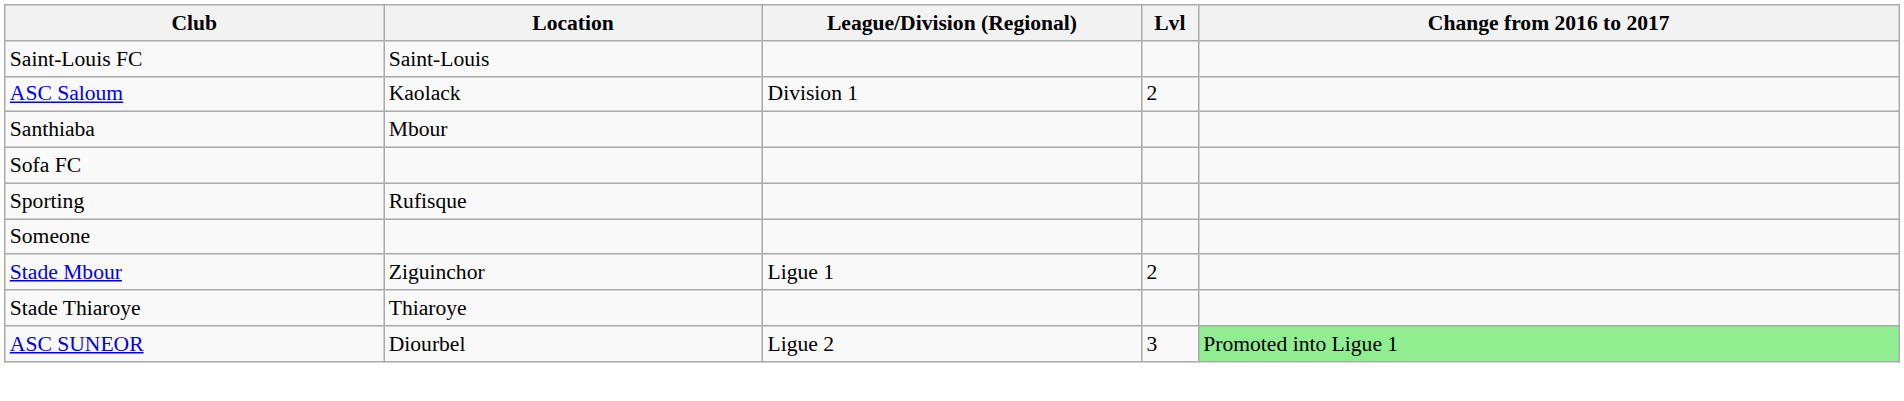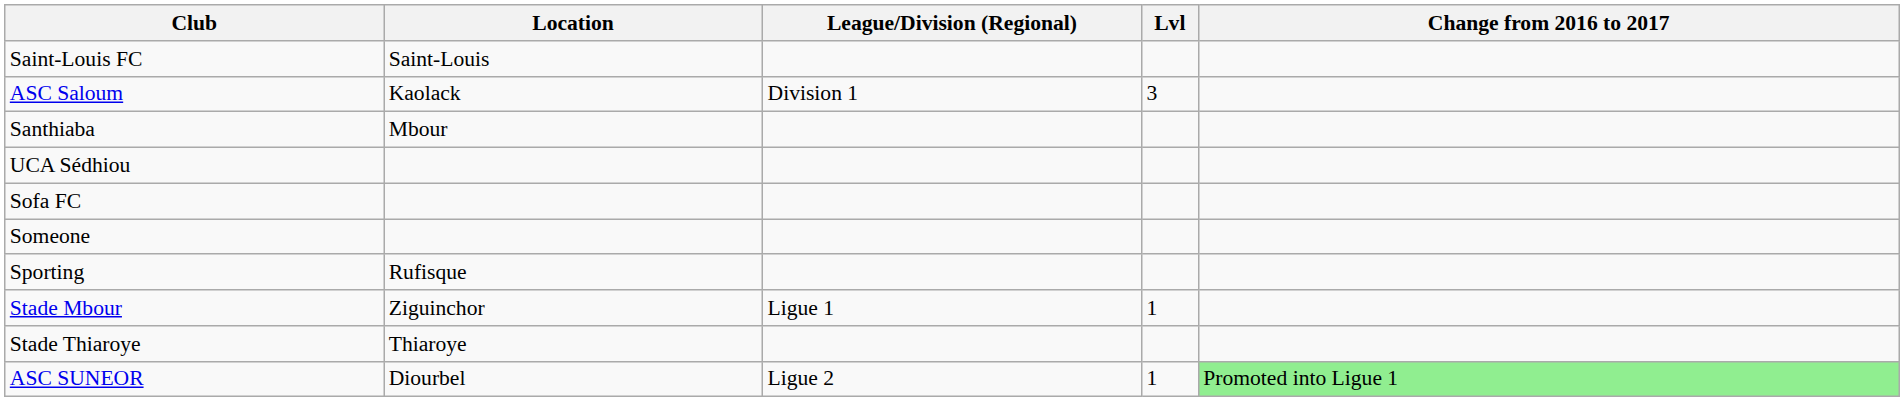ASC Saloum | Lvl: 2 -> 3
+ row: UCA Sédhiou
rows swapped: Someone <-> Sporting
Stade Mbour | Lvl: 2 -> 1
ASC SUNEOR | Lvl: 3 -> 1
